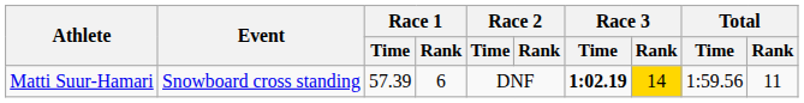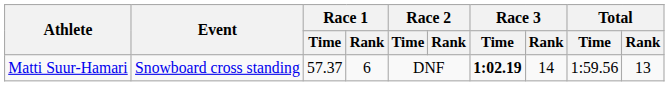Matti Suur-Hamari | Race 1 / Time: 57.39 -> 57.37
Matti Suur-Hamari | Race 3 / Rank: gold background -> no background
Matti Suur-Hamari | Total / Rank: 11 -> 13
